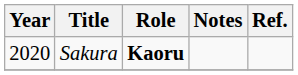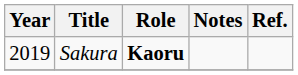Sakura | Year: 2020 -> 2019
